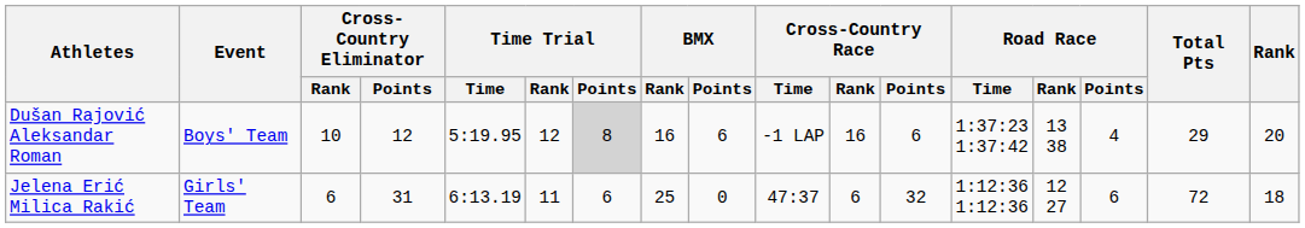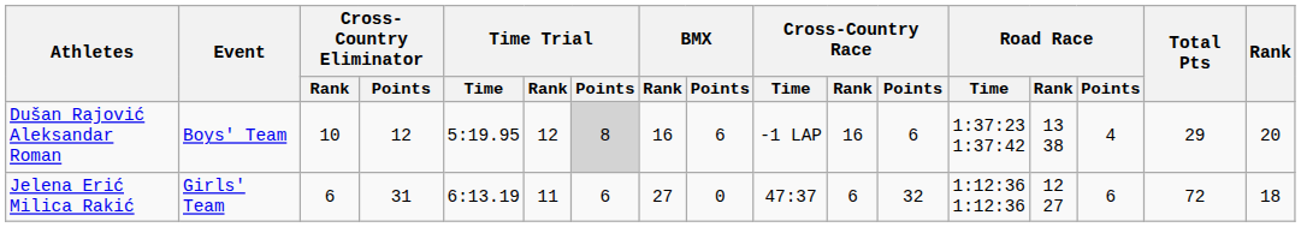Jelena Erić Milica Rakić | BMX / Rank: 25 -> 27
